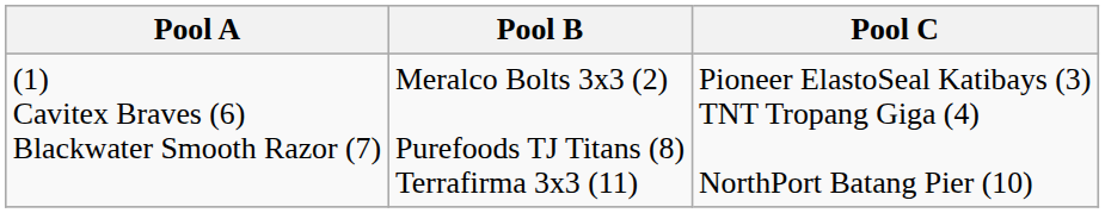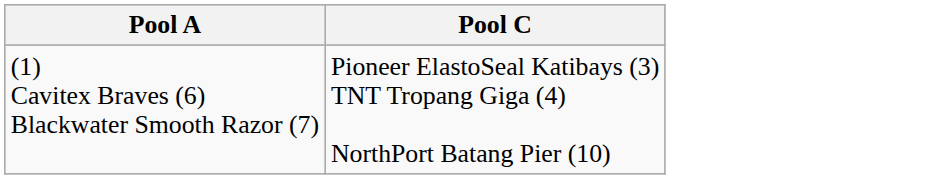- column: Pool B | Meralco Bolts 3x3 (2) Purefoods TJ Titans (8) Terrafirma 3x3 (11)
